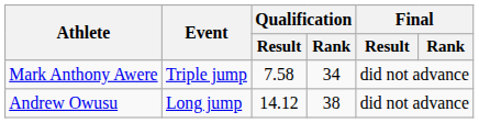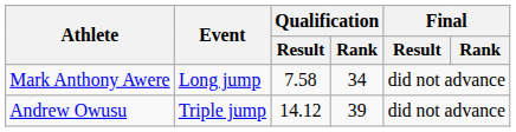Mark Anthony Awere | Event: Triple jump -> Long jump
Andrew Owusu | Event: Long jump -> Triple jump
Andrew Owusu | Qualification / Rank: 38 -> 39
